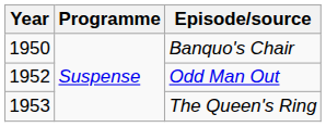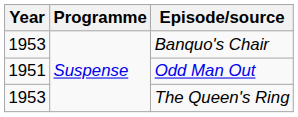Banquo's Chair | Year: 1950 -> 1953
Odd Man Out | Year: 1952 -> 1951
